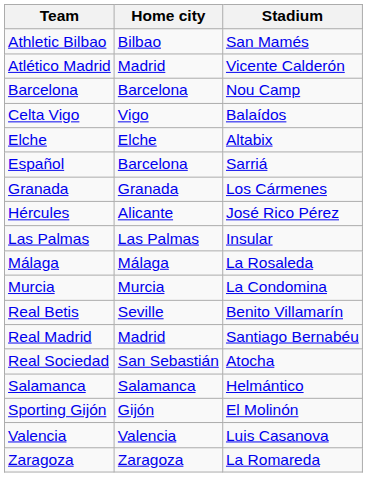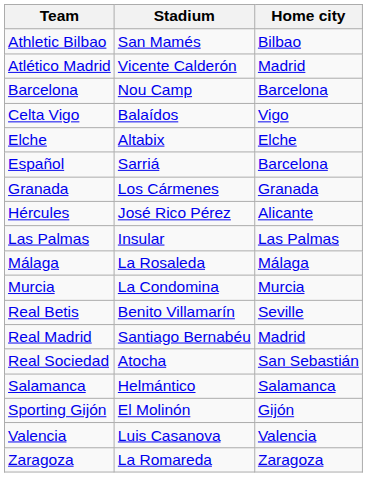columns swapped: Home city <-> Stadium
